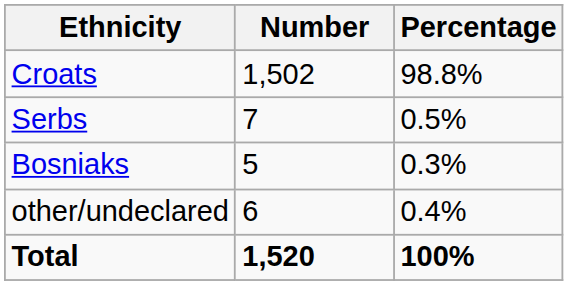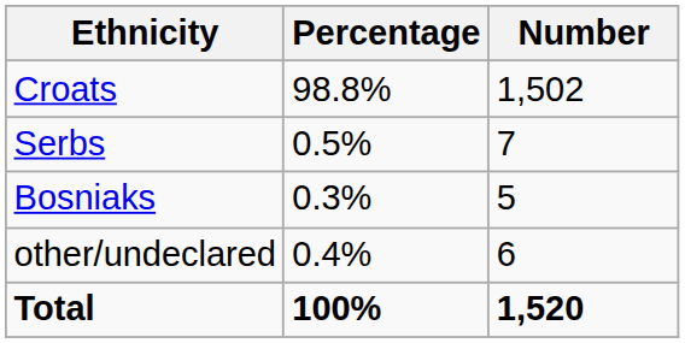columns swapped: Number <-> Percentage
